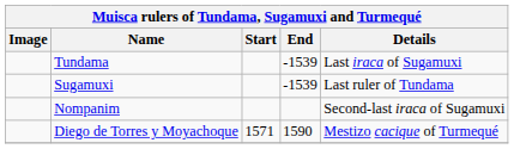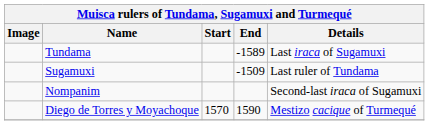Tundama | End: -1539 -> -1589
Sugamuxi | End: -1539 -> -1509
Diego de Torres y Moyachoque | Start: 1571 -> 1570
